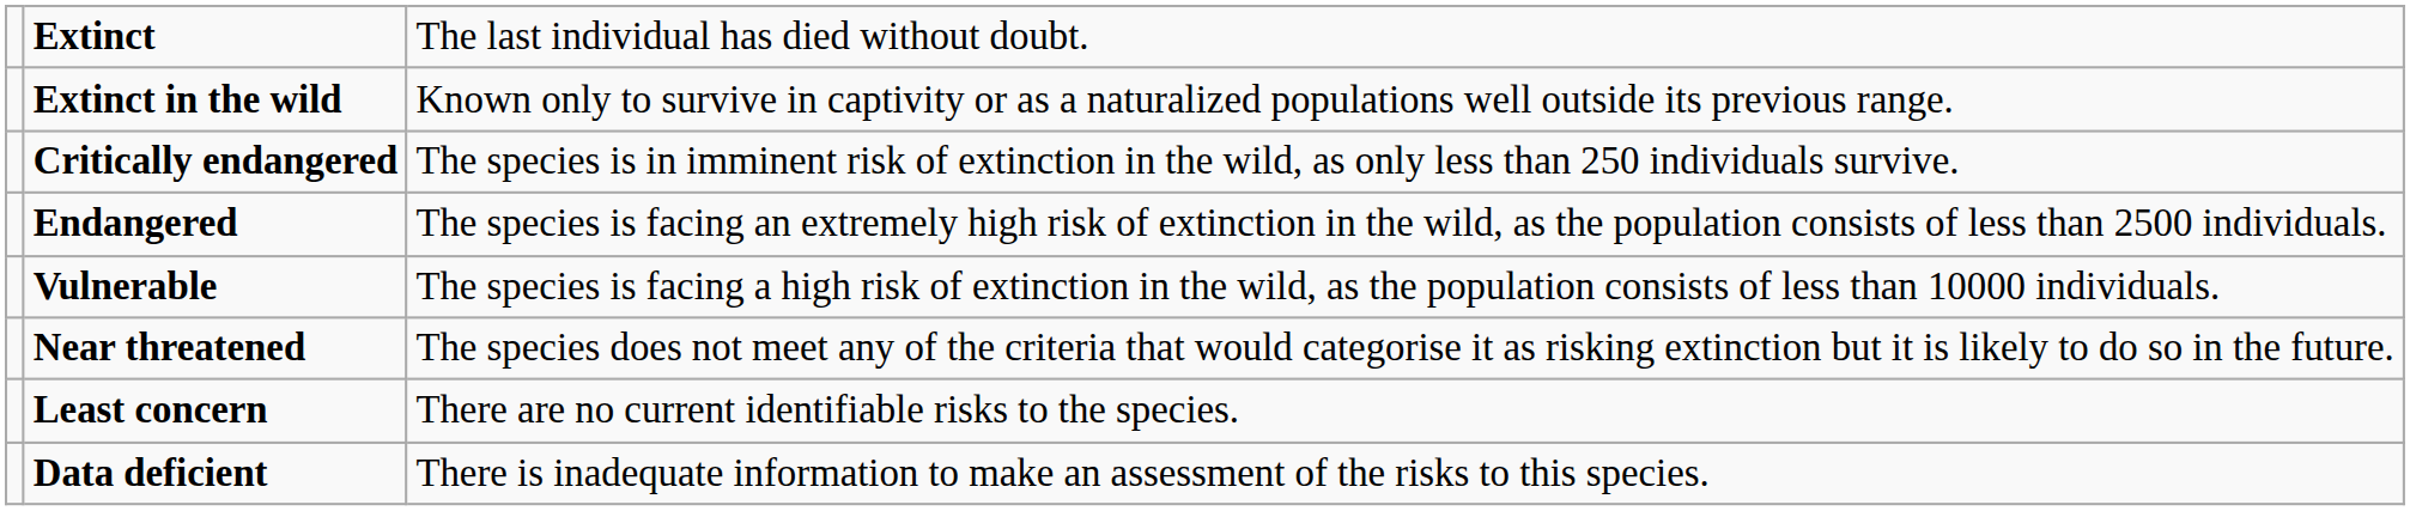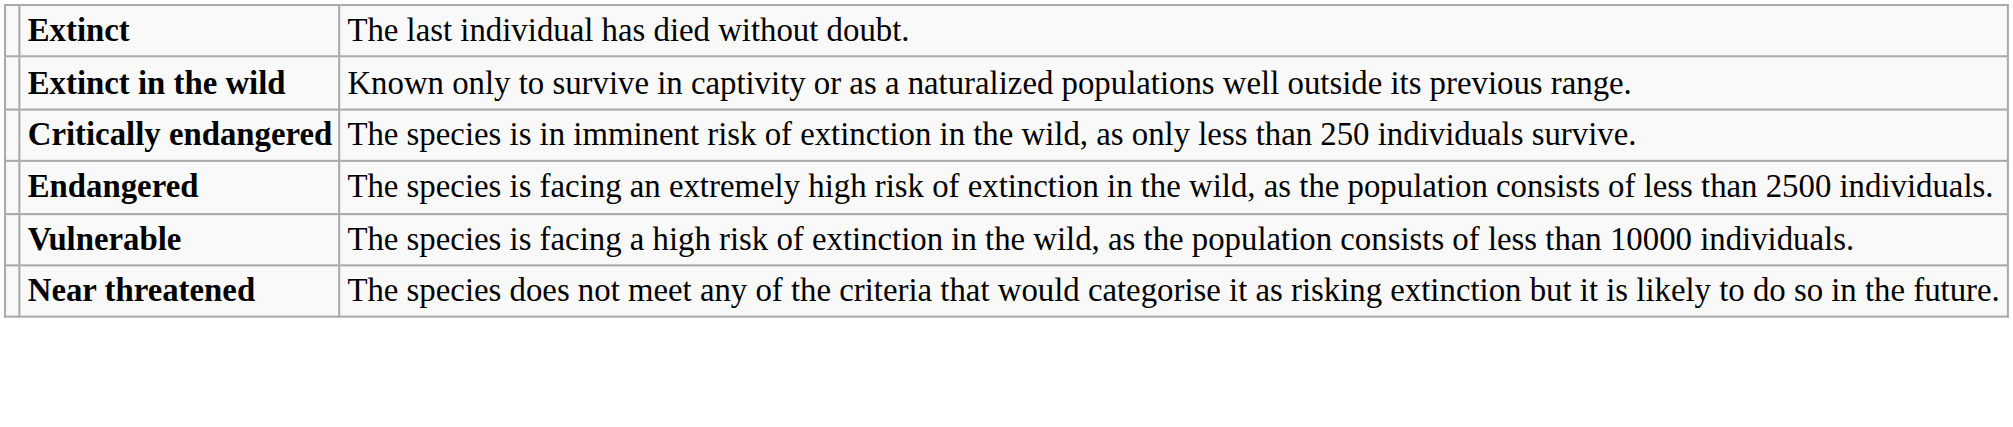- row: Least concern | There are no current identifiable risks to the species.
- row: Data deficient | There is inadequate information to make an assessment of the risks to this species.
